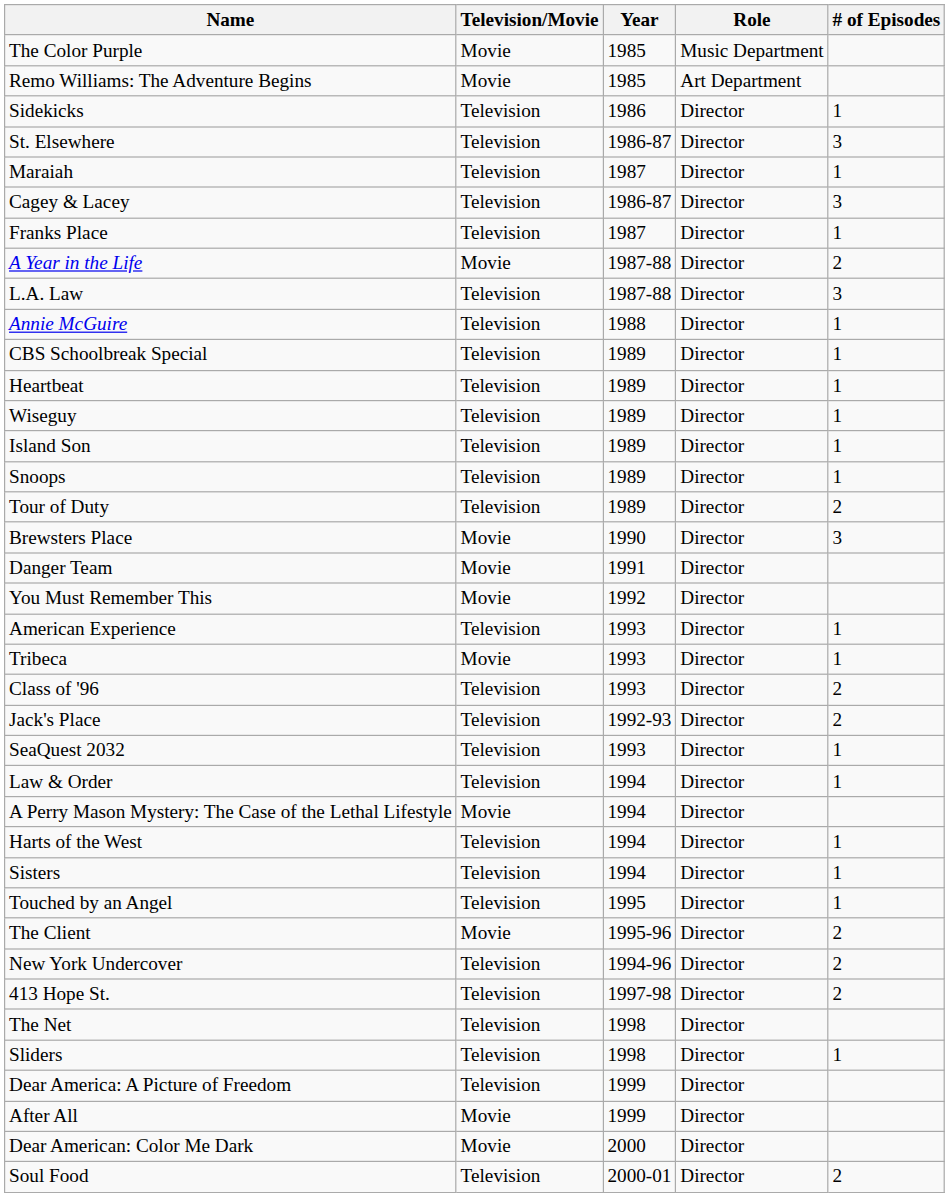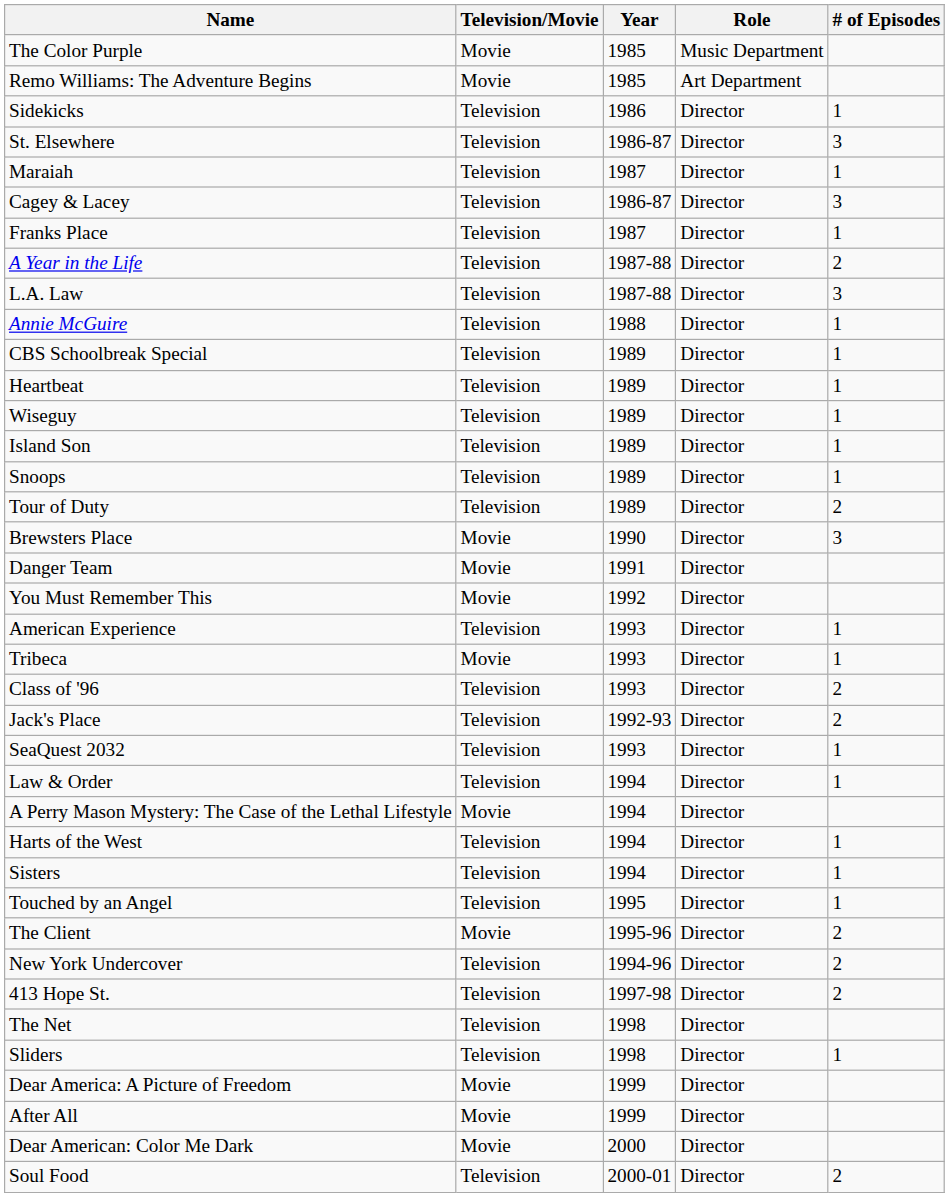A Year in the Life | Television/Movie: Movie -> Television
Dear America: A Picture of Freedom | Television/Movie: Television -> Movie
